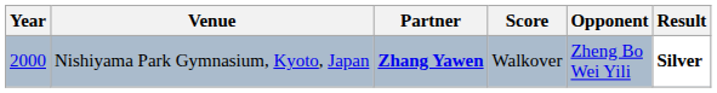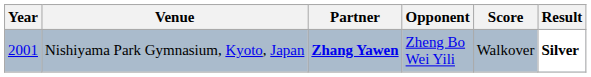columns swapped: Opponent <-> Score
Nishiyama Park Gymnasium, Kyoto, Japan | Year: 2000 -> 2001
